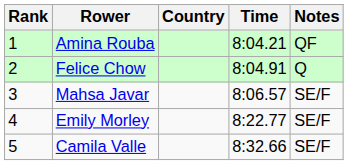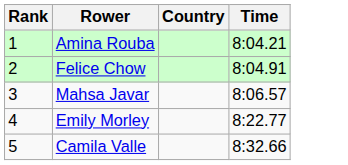- column: Notes | QF | Q | SE/F | SE/F | SE/F
